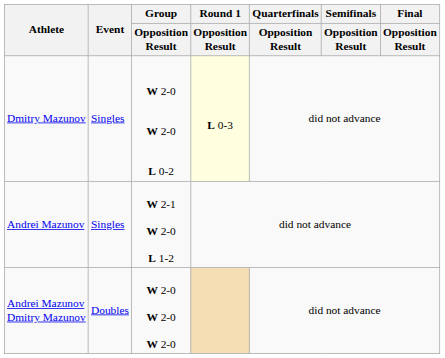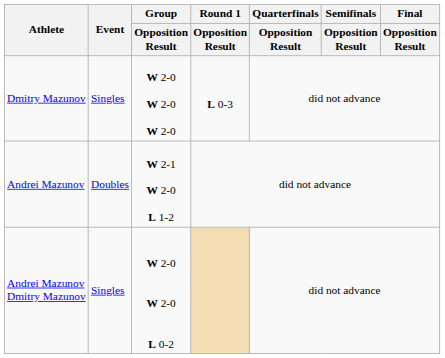Dmitry Mazunov | Group / Opposition Result: W 2-0 W 2-0 L 0-2 -> W 2-0 W 2-0 W 2-0
Dmitry Mazunov | Round 1 / Opposition Result: lightyellow background -> no background
Andrei Mazunov | Event: Singles -> Doubles
Andrei Mazunov Dmitry Mazunov | Event: Doubles -> Singles
Andrei Mazunov Dmitry Mazunov | Group / Opposition Result: W 2-0 W 2-0 W 2-0 -> W 2-0 W 2-0 L 0-2
